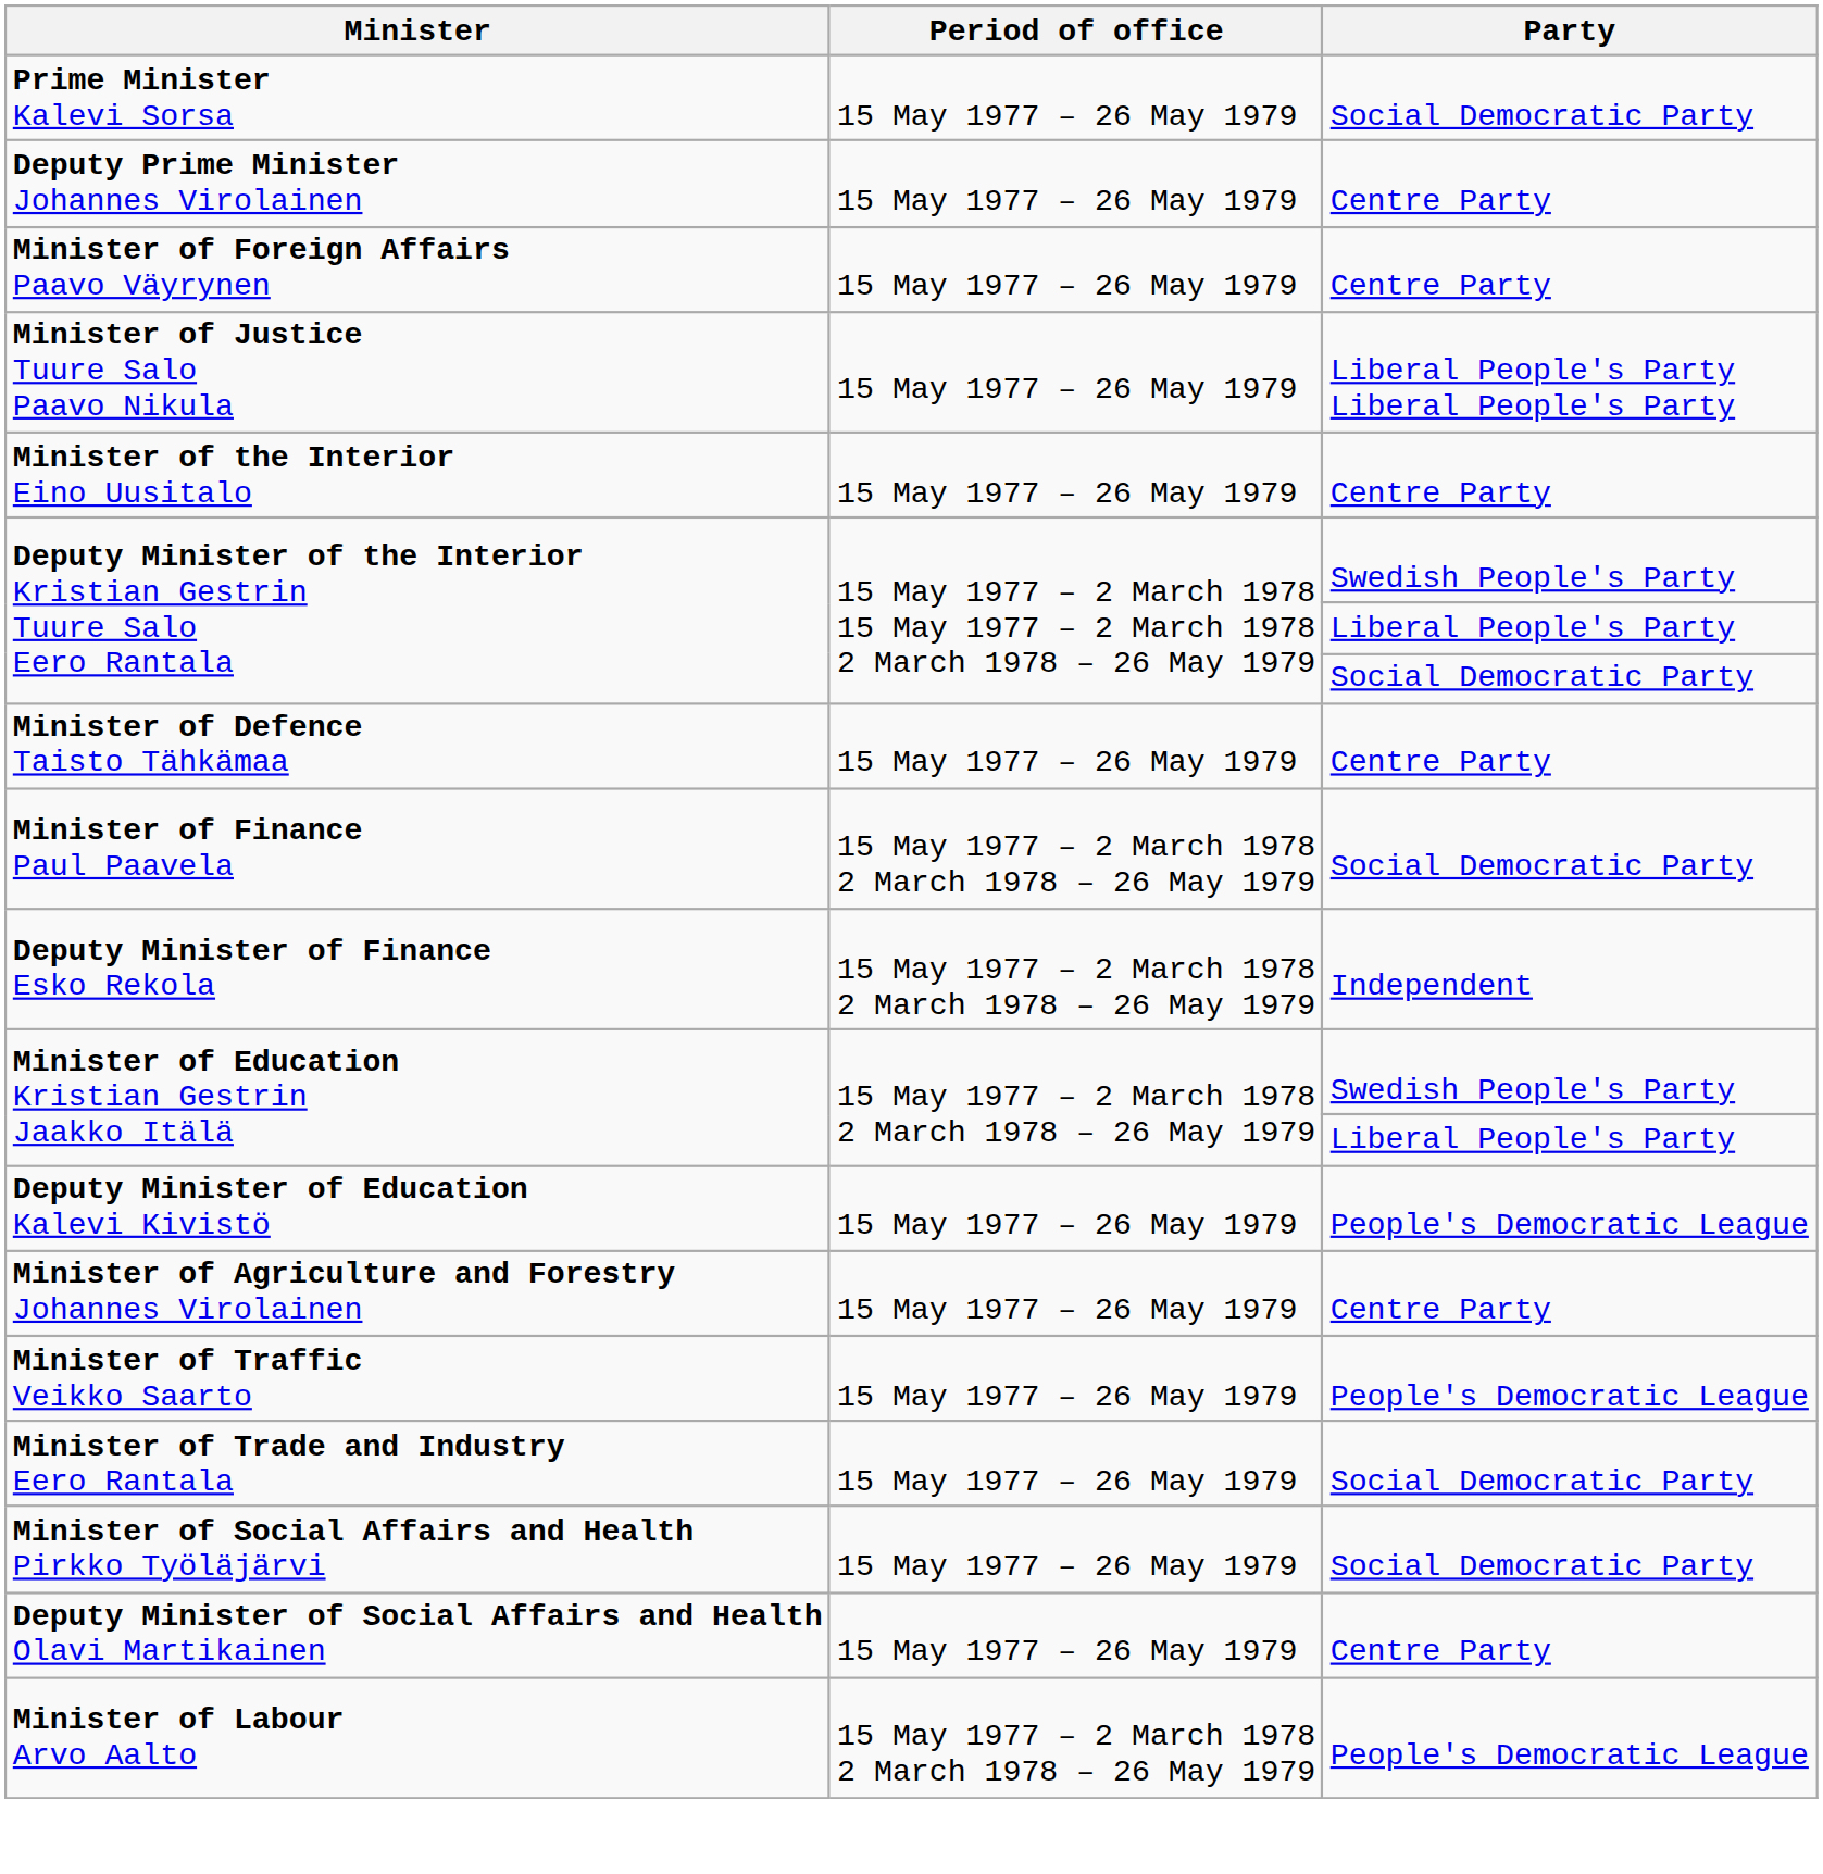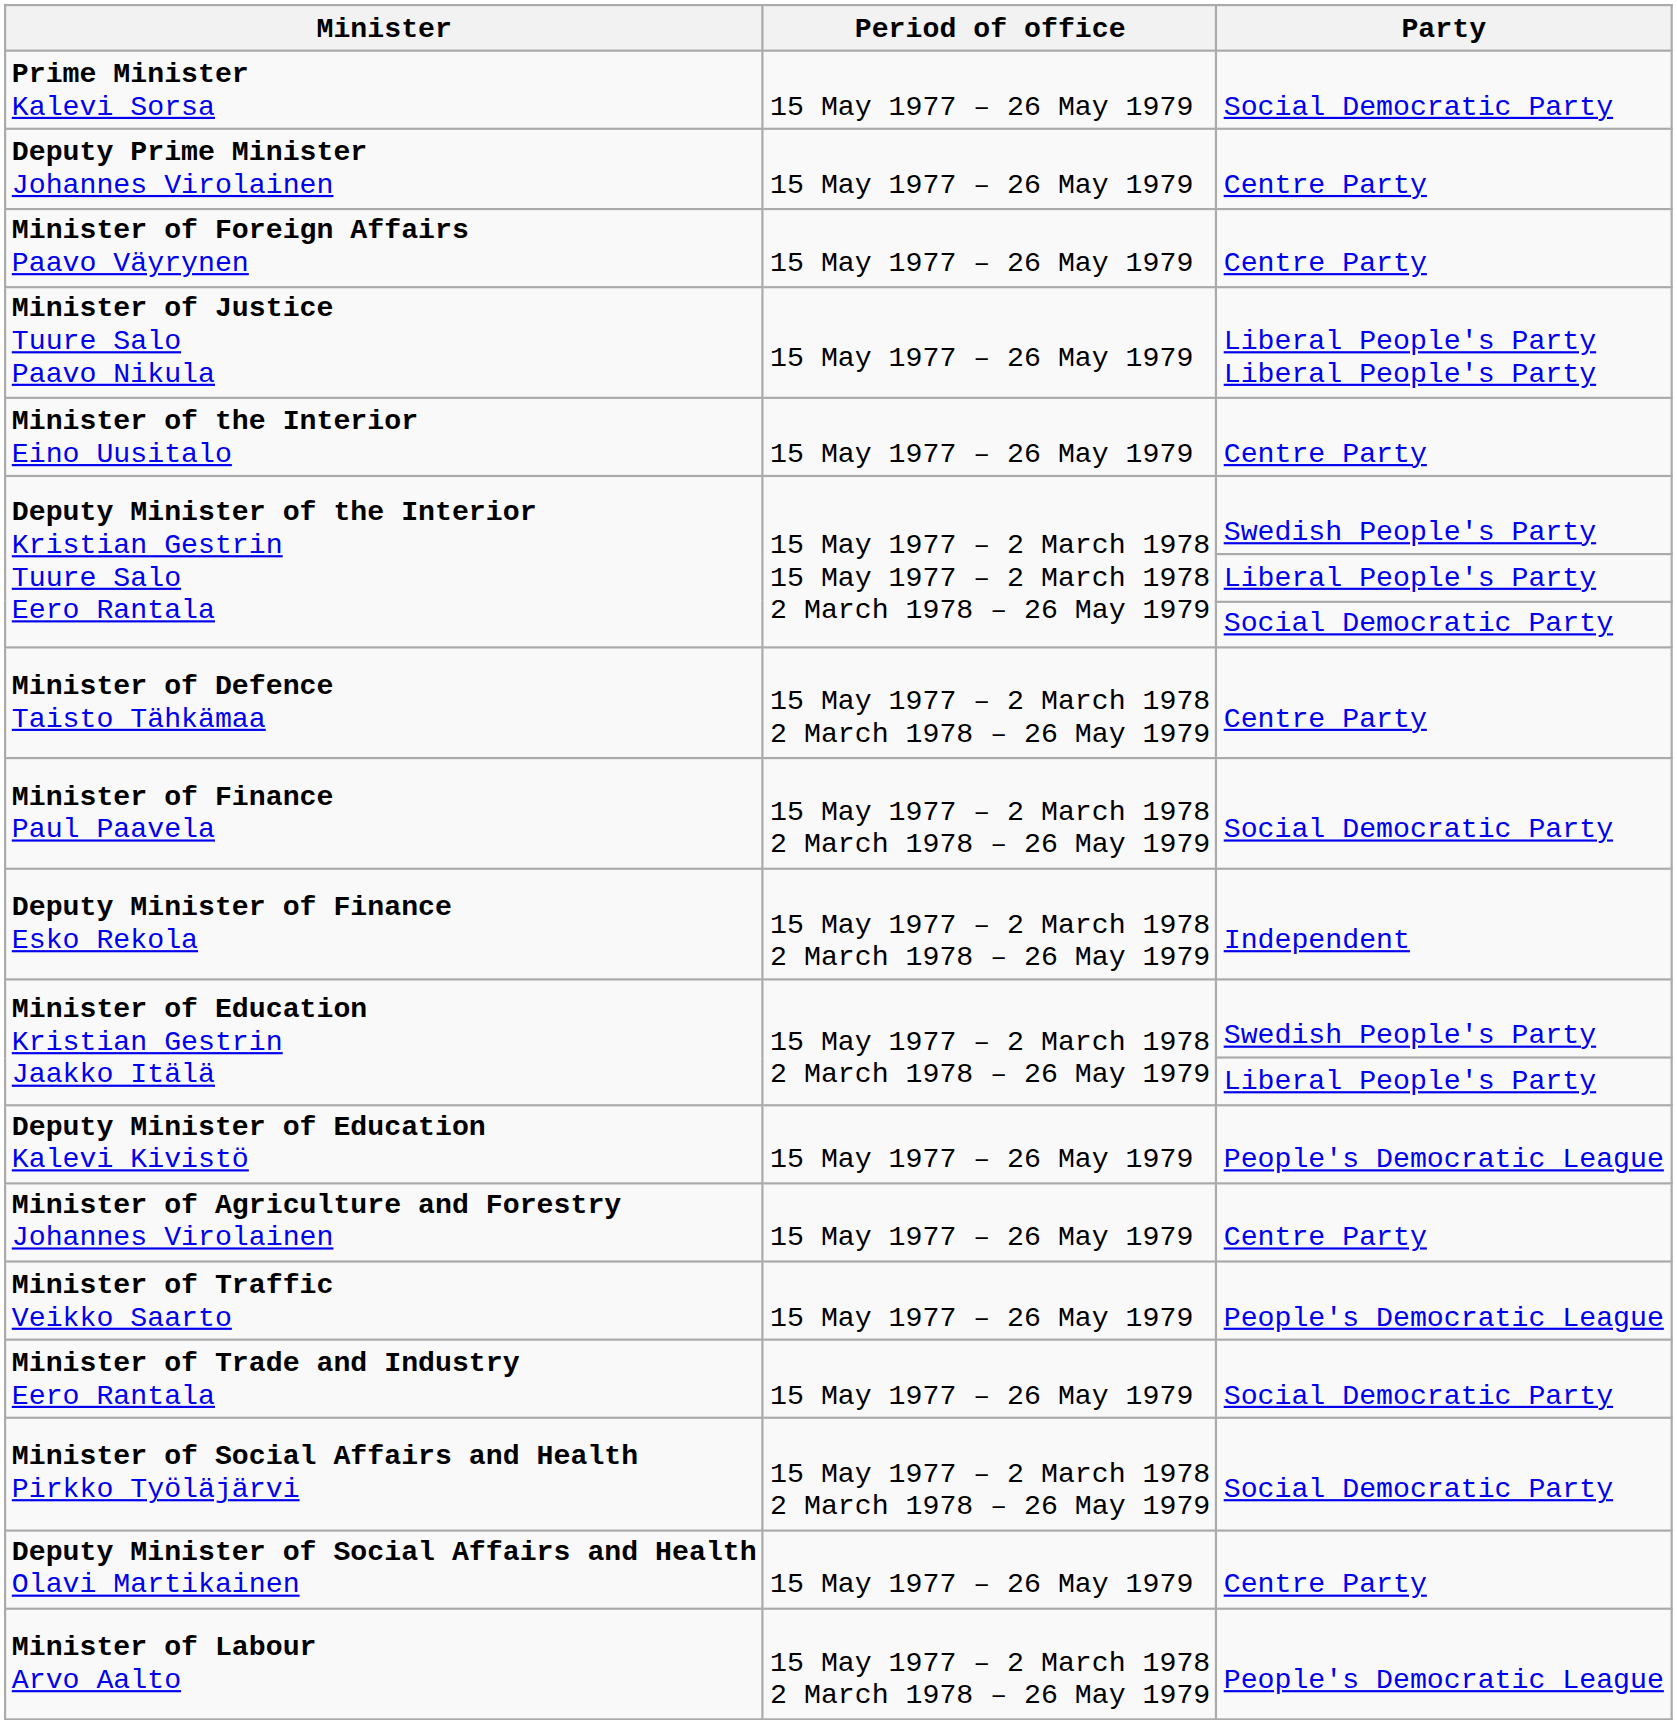Minister of Defence Taisto Tähkämaa | Period of office: 15 May 1977 – 26 May 1979 -> 15 May 1977 – 2 March 1978 2 March 1978 – 26 May 1979
Minister of Social Affairs and Health Pirkko Työläjärvi | Period of office: 15 May 1977 – 26 May 1979 -> 15 May 1977 – 2 March 1978 2 March 1978 – 26 May 1979
